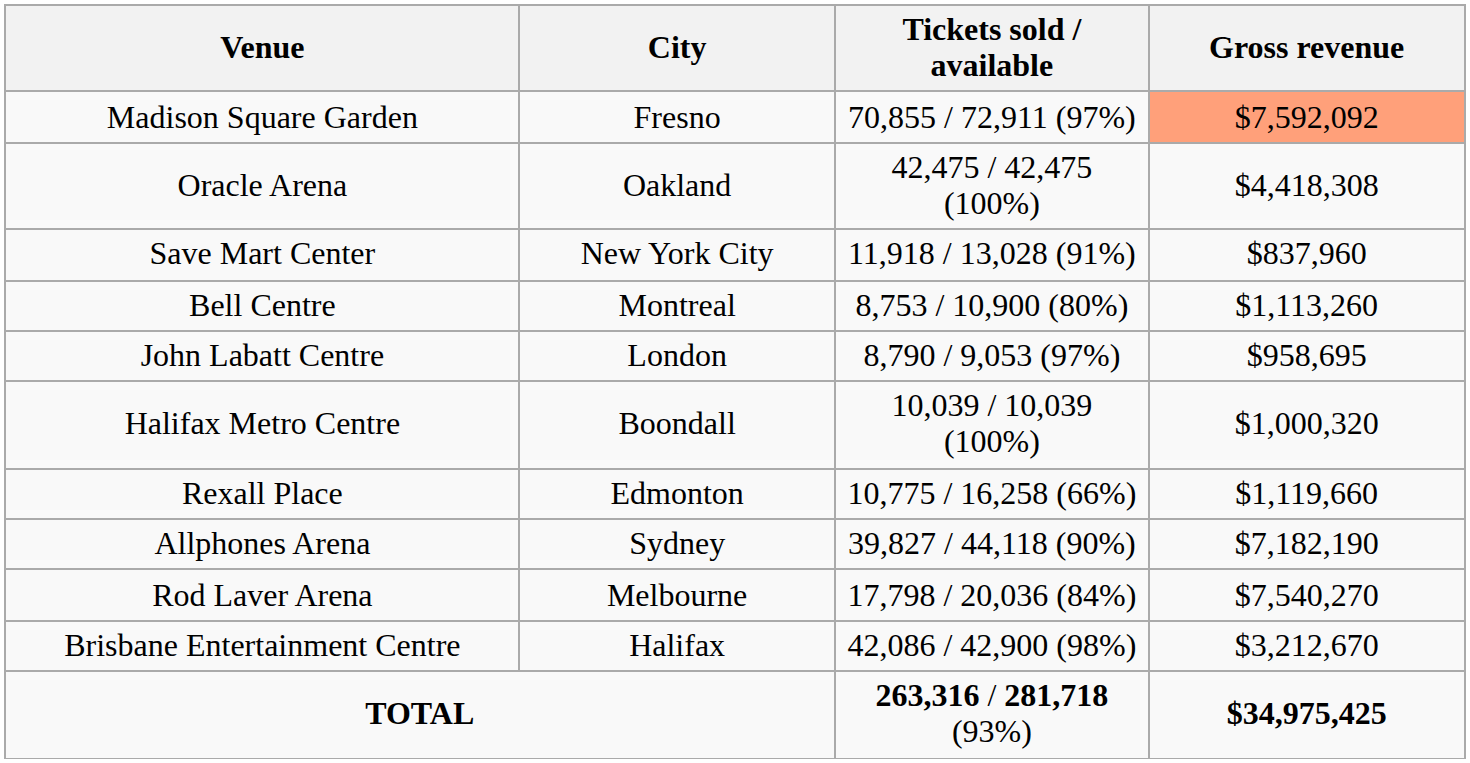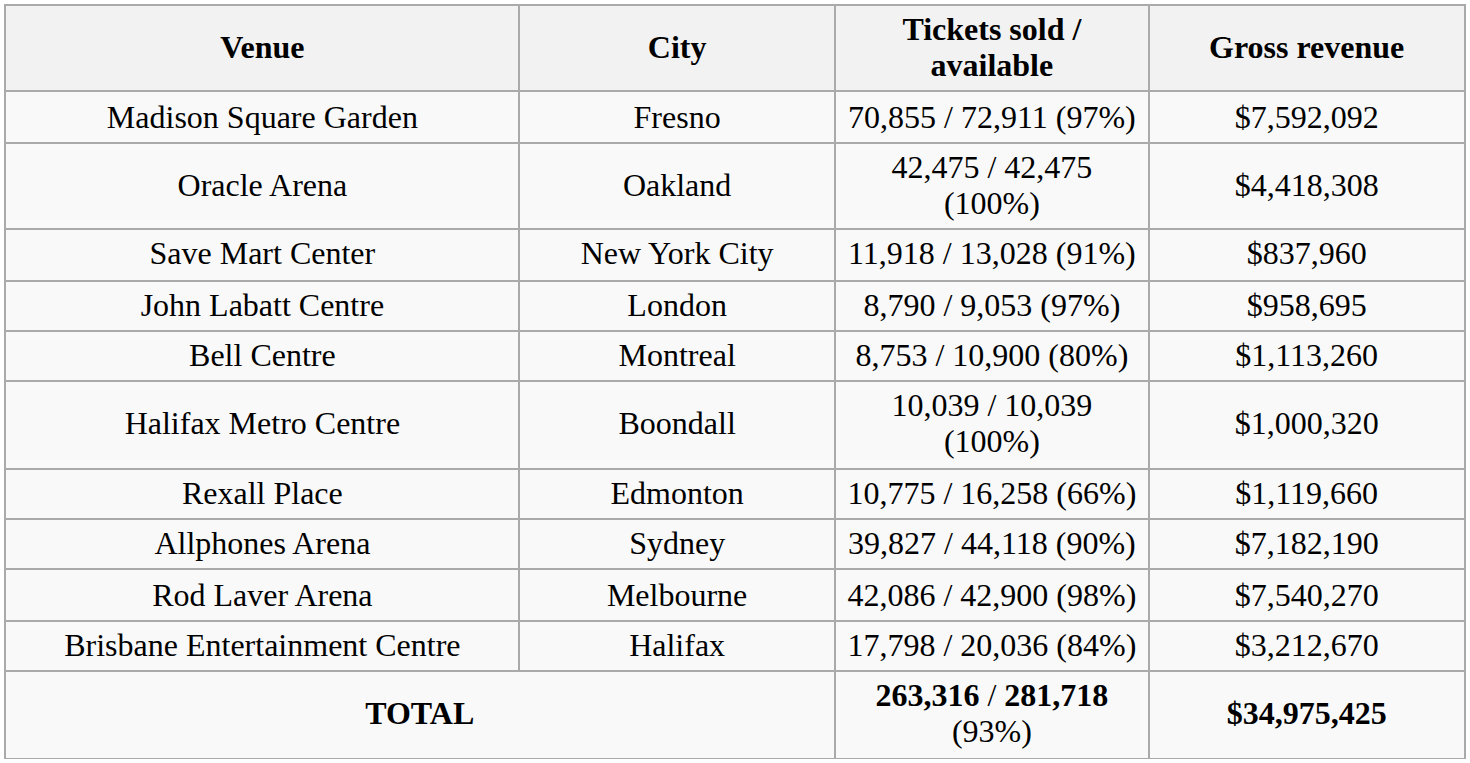Madison Square Garden | Gross revenue: lightsalmon background -> no background
rows swapped: Bell Centre <-> John Labatt Centre
Rod Laver Arena | Tickets sold / available: 17,798 / 20,036 (84%) -> 42,086 / 42,900 (98%)
Brisbane Entertainment Centre | Tickets sold / available: 42,086 / 42,900 (98%) -> 17,798 / 20,036 (84%)
